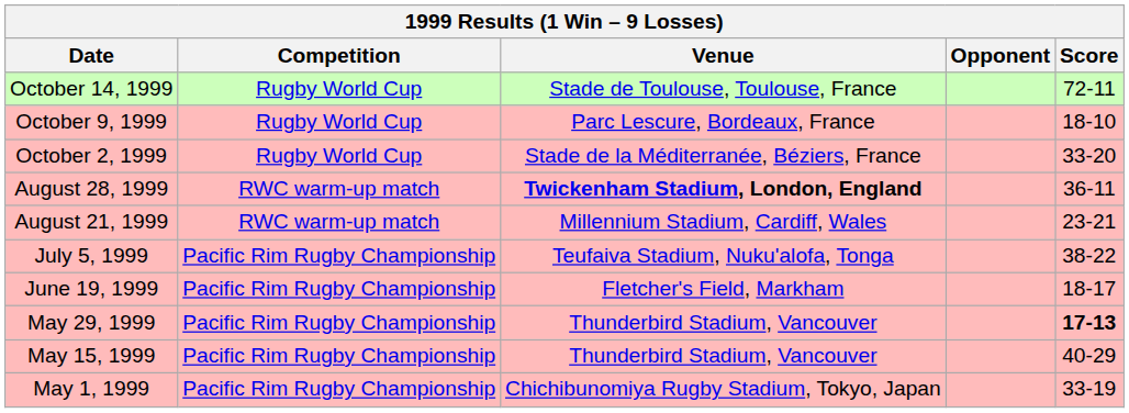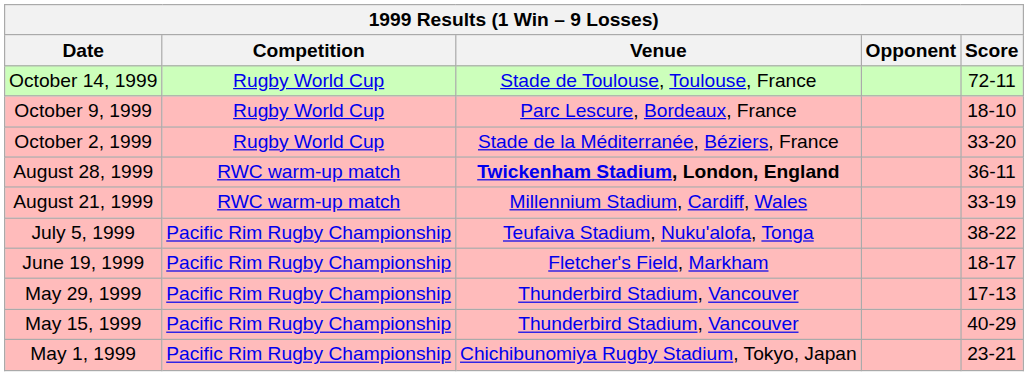August 21, 1999 | Score: 23-21 -> 33-19
May 29, 1999 | Score: bold -> normal
May 1, 1999 | Score: 33-19 -> 23-21
